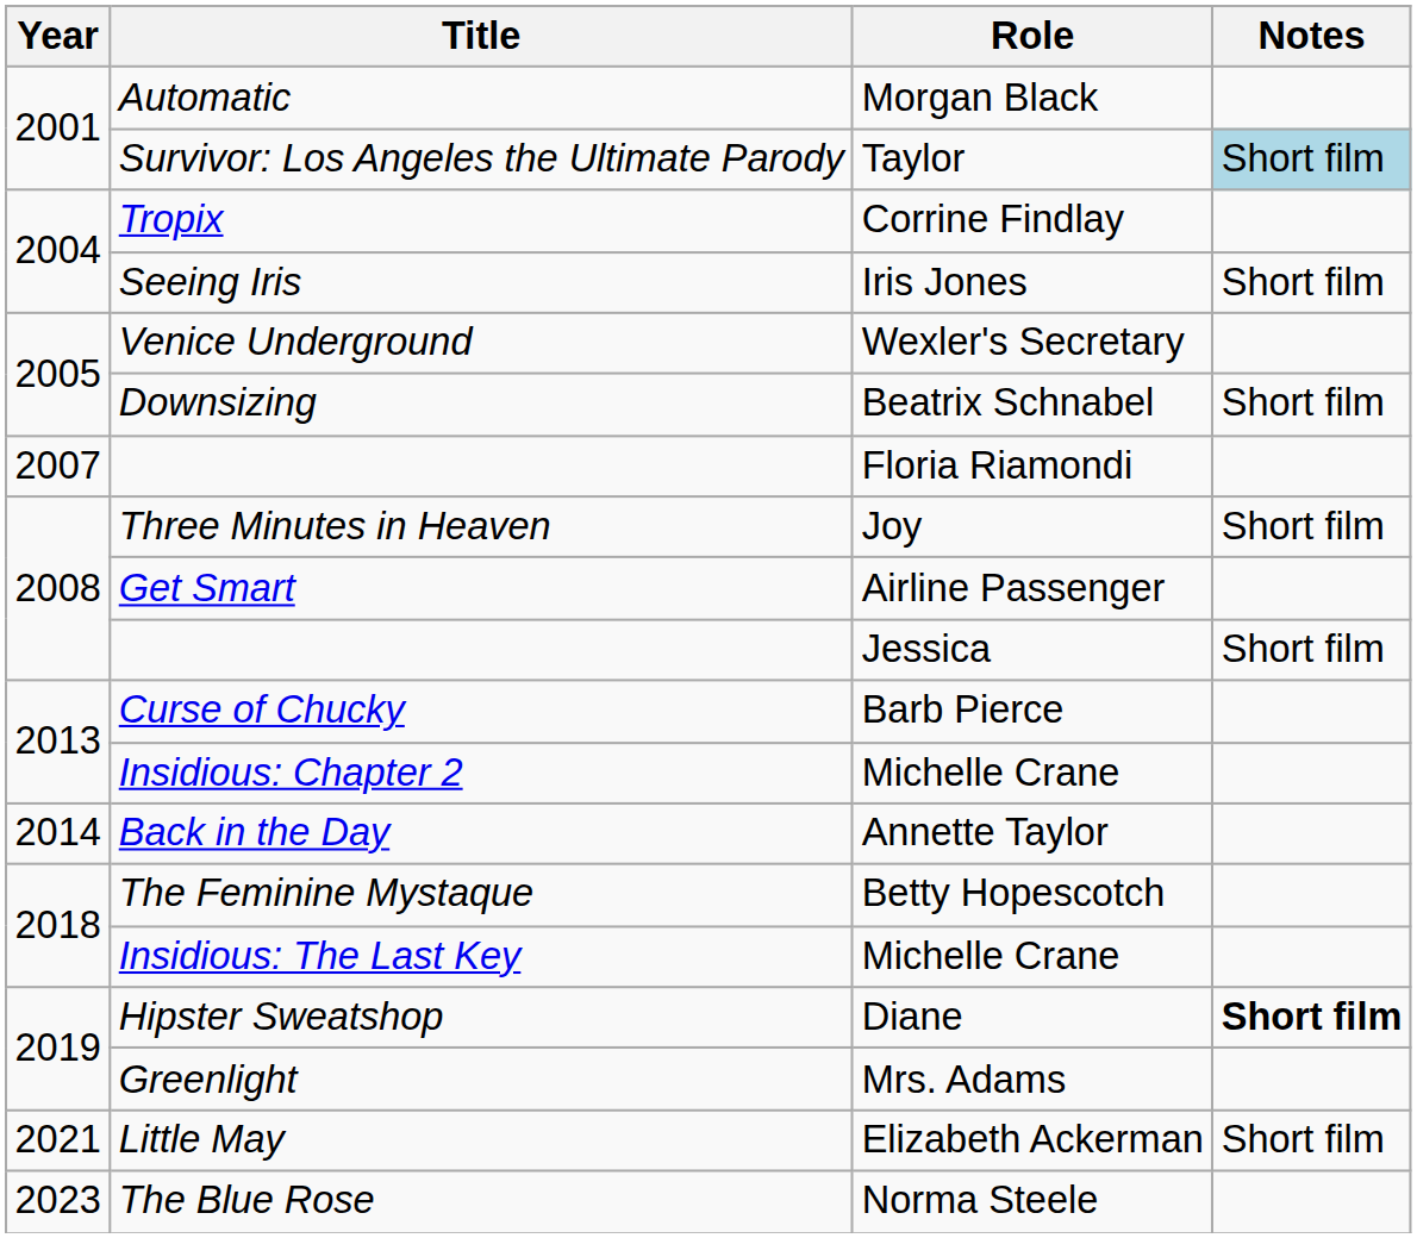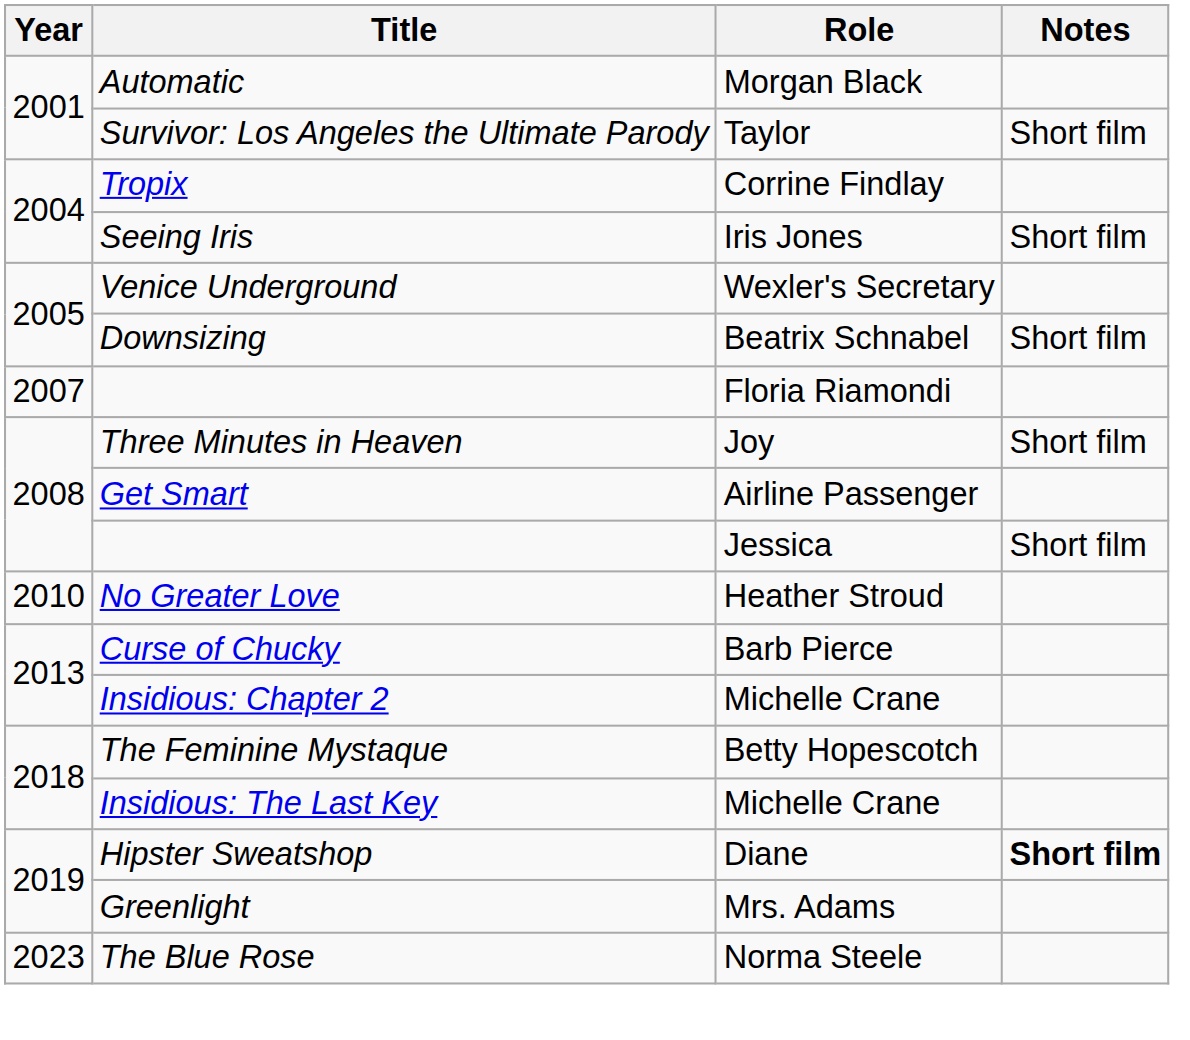Survivor: Los Angeles the Ultimate Parody | Notes: lightblue background -> no background
+ row: 2010 | No Greater Love | Heather Stroud
- row: 2014 | Back in the Day | Annette Taylor
- row: 2021 | Little May | Elizabeth Ackerman | Short film
